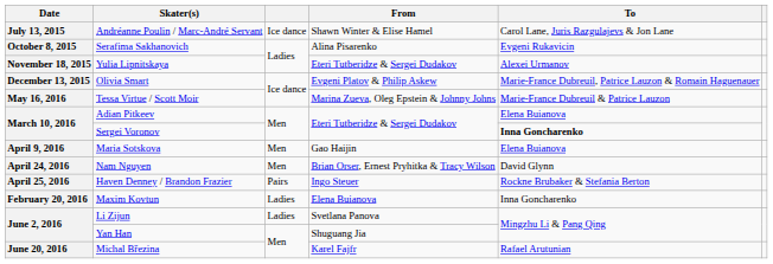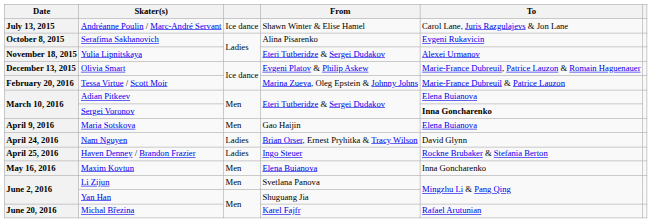Tessa Virtue / Scott Moir | Date: May 16, 2016 -> February 20, 2016
Nam Nguyen | column 3: Men -> Ladies
Haven Denney / Brandon Frazier | column 3: Pairs -> Ladies
Maxim Kovtun | Date: February 20, 2016 -> May 16, 2016
Maxim Kovtun | column 3: Ladies -> Men
Li Zijun | column 3: Ladies -> Men
